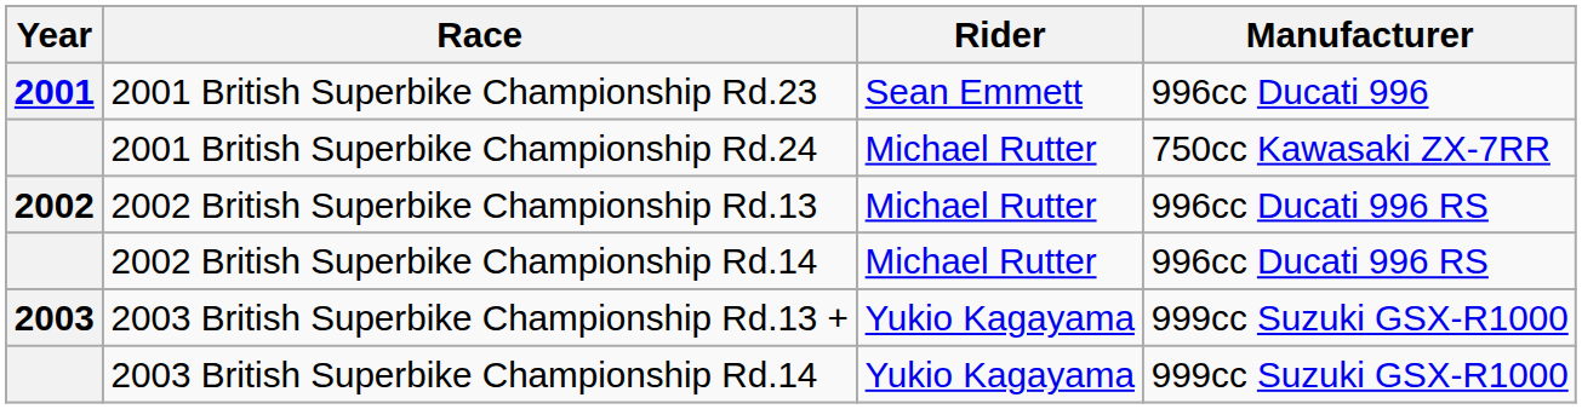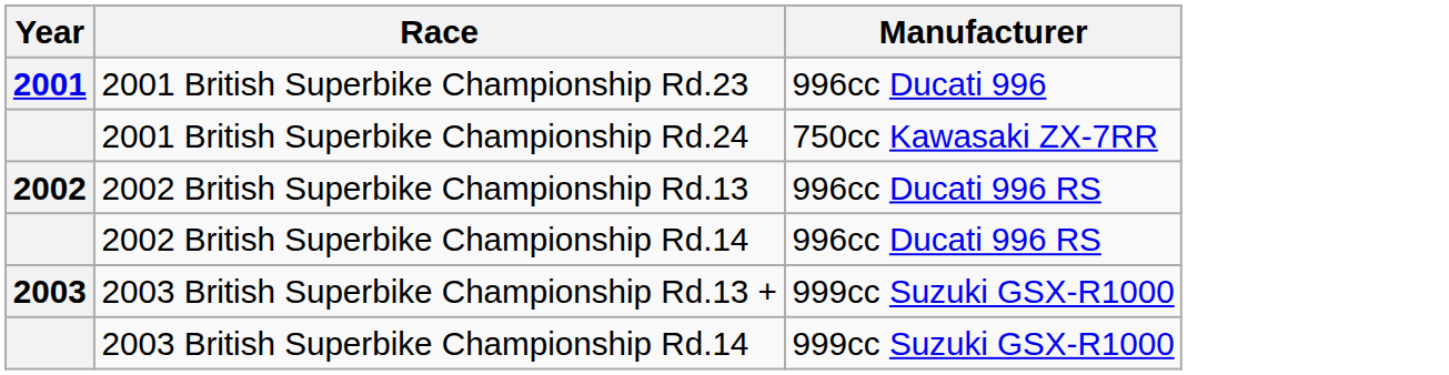- column: Rider | Sean Emmett | Michael Rutter | Michael Rutter | Michael Rutter | Yukio Kagayama | Yukio Kagayama
